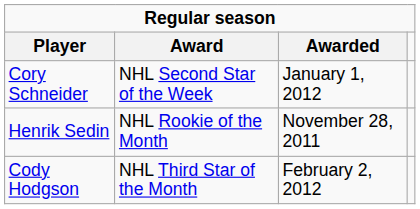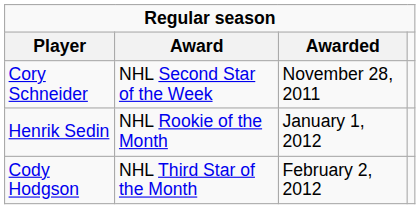Cory Schneider | column 3: January 1, 2012 -> November 28, 2011
Henrik Sedin | column 3: November 28, 2011 -> January 1, 2012
